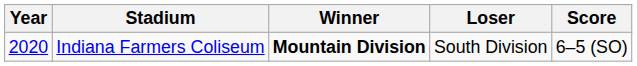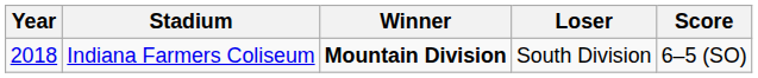Indiana Farmers Coliseum | Year: 2020 -> 2018
